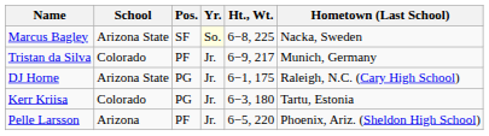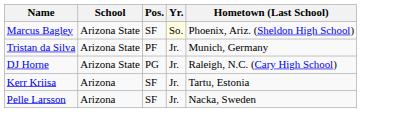- column: Ht., Wt. | 6−8, 225 | 6−9, 217 | 6−1, 175 | 6−3, 180 | 6−5, 220
Marcus Bagley | Hometown (Last School): Nacka, Sweden -> Phoenix, Ariz. (Sheldon High School)
Tristan da Silva | School: Colorado -> Arizona State
Kerr Kriisa | School: Colorado -> Arizona
Kerr Kriisa | Pos.: PG -> SF
Pelle Larsson | Pos.: PF -> SF
Pelle Larsson | Hometown (Last School): Phoenix, Ariz. (Sheldon High School) -> Nacka, Sweden
